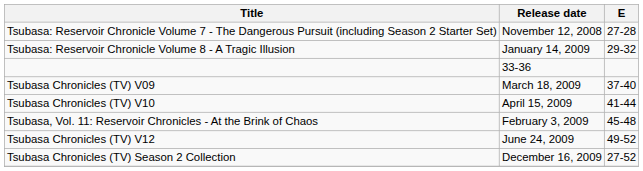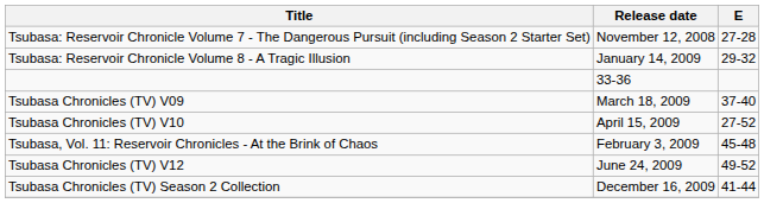Tsubasa Chronicles (TV) V10 | E: 41-44 -> 27-52
Tsubasa Chronicles (TV) Season 2 Collection | E: 27-52 -> 41-44
